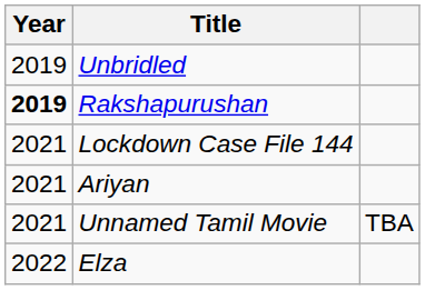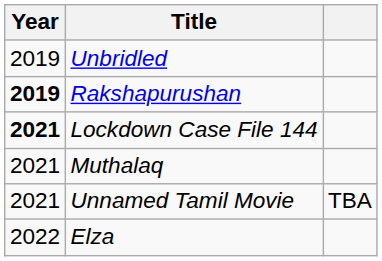Lockdown Case File 144 | Year: normal -> bold
+ row: 2021 | Muthalaq
- row: 2021 | Ariyan
